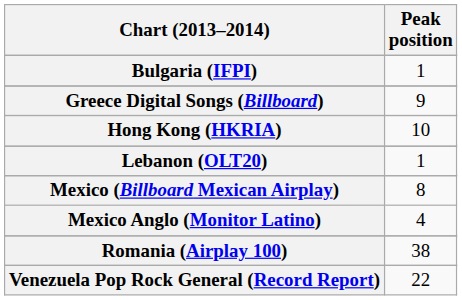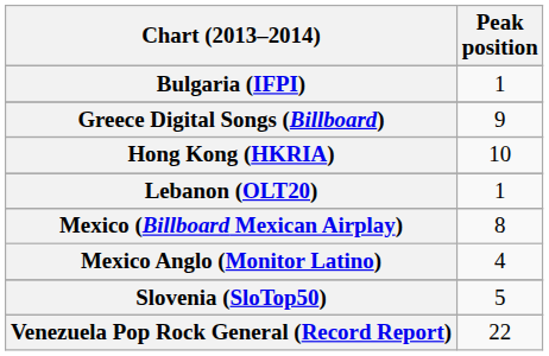- row: Romania (Airplay 100) | 38
+ row: Slovenia (SloTop50) | 5
